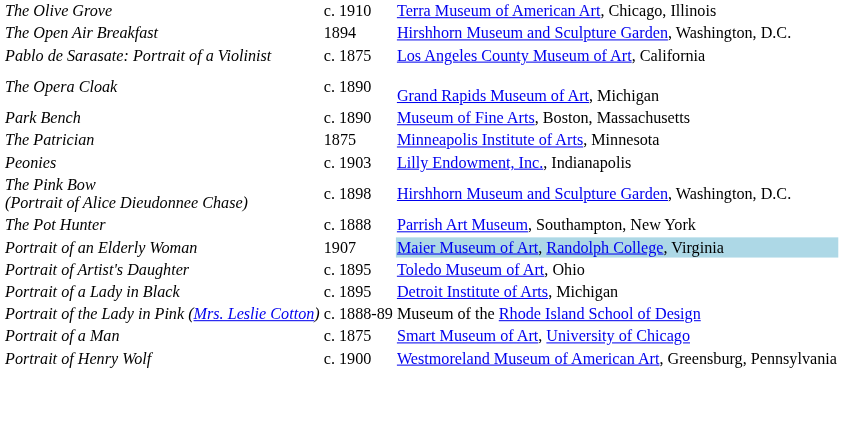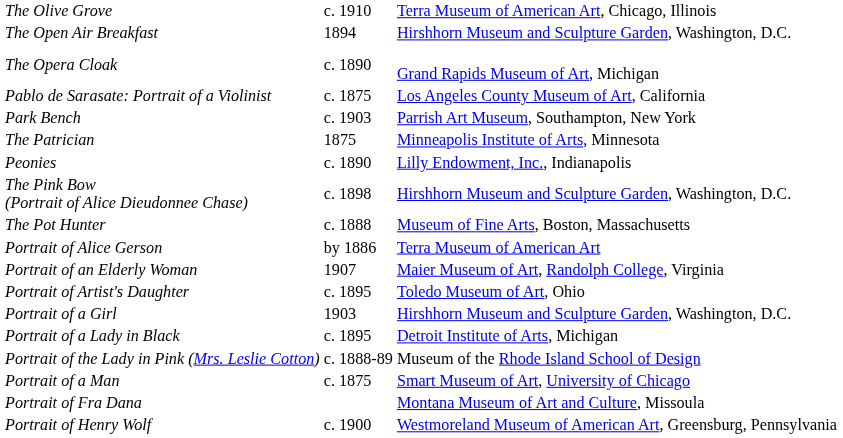rows swapped: The Opera Cloak <-> Pablo de Sarasate: Portrait of a Violinist
Park Bench | column 2: c. 1890 -> c. 1903
Park Bench | column 3: Museum of Fine Arts, Boston, Massachusetts -> Parrish Art Museum, Southampton, New York
Peonies | column 2: c. 1903 -> c. 1890
The Pot Hunter | column 3: Parrish Art Museum, Southampton, New York -> Museum of Fine Arts, Boston, Massachusetts
+ row: Portrait of Alice Gerson | by 1886 | Terra Museum of American Art
Portrait of an Elderly Woman | column 3: lightblue background -> no background
+ row: Portrait of a Girl | 1903 | Hirshhorn Museum and Sculpture Garden, Washington, D.C.
+ row: Portrait of Fra Dana | Montana Museum of Art and Culture, Missoula
